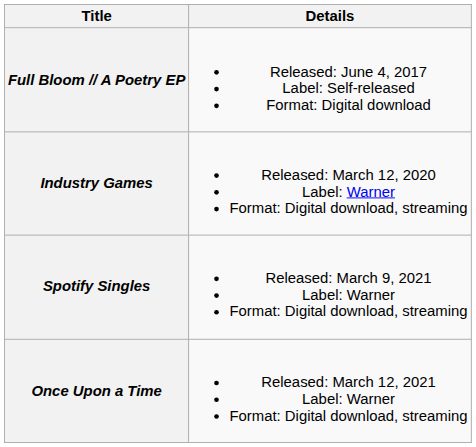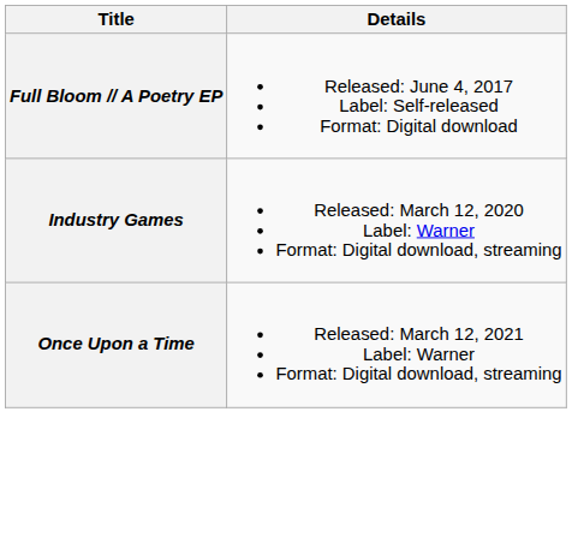- row: Spotify Singles | Released: March 9, 2021 Label: Warner Format: Digital download, streaming
